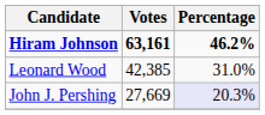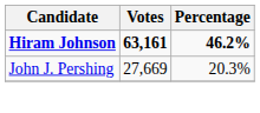- row: Leonard Wood | 42,385 | 31.0%
John J. Pershing | Percentage: lavender background -> no background
